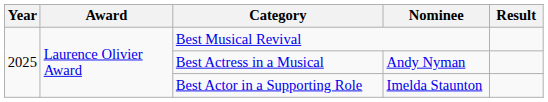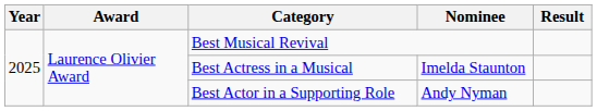Best Actress in a Musical | Nominee: Andy Nyman -> Imelda Staunton
Best Actor in a Supporting Role | Nominee: Imelda Staunton -> Andy Nyman
